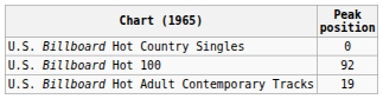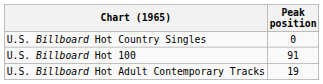U.S. Billboard Hot 100 | Peak position: 92 -> 91
